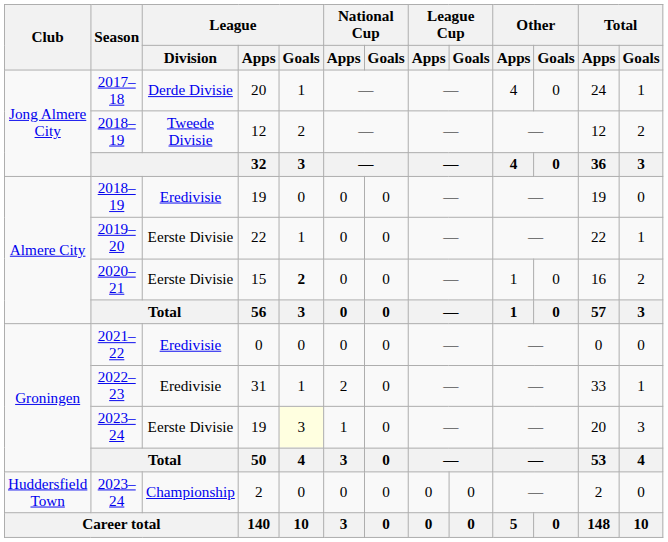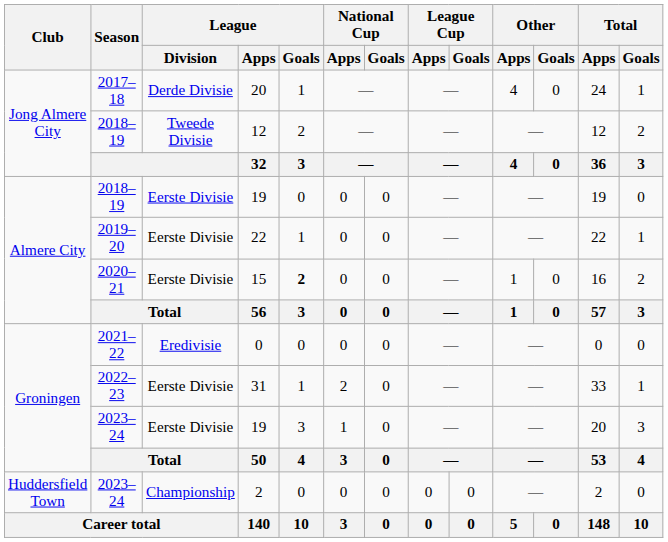2018–19 / 19 | League / Division: Eredivisie -> Eerste Divisie
31 | League / Division: Eredivisie -> Eerste Divisie
2023–24 / 19 | League / Goals: lightyellow background -> no background
